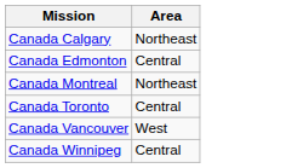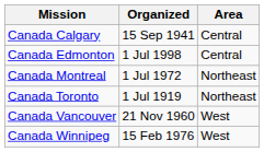+ column: Organized | 15 Sep 1941 | 1 Jul 1998 | 1 Jul 1972 | 1 Jul 1919 | 21 Nov 1960 | 15 Feb 1976
Canada Calgary | Area: Northeast -> Central
Canada Toronto | Area: Central -> Northeast
Canada Winnipeg | Area: Central -> West
